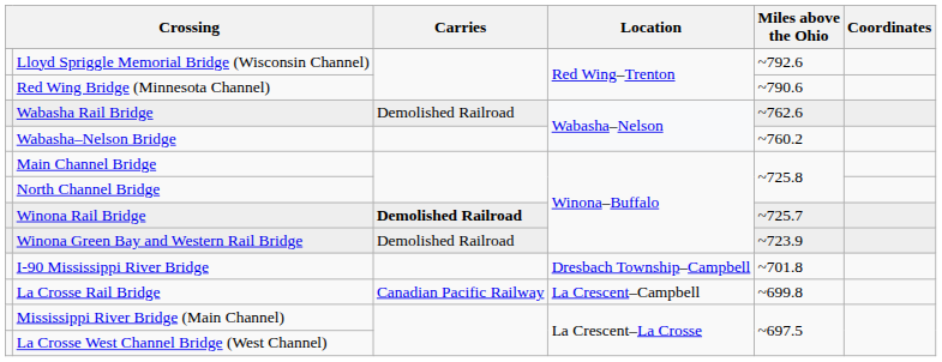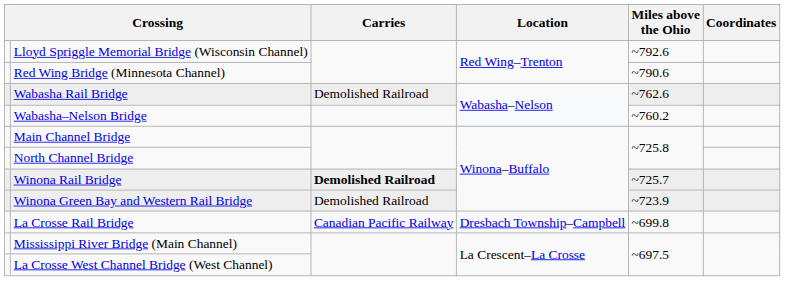- row: I-90 Mississippi River Bridge | Dresbach Township–Campbell | ~701.8
La Crosse Rail Bridge | Location: La Crescent–Campbell -> Dresbach Township–Campbell
